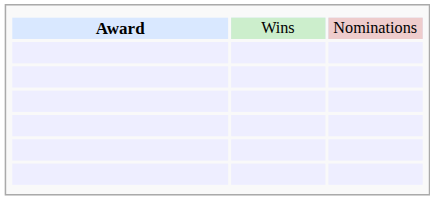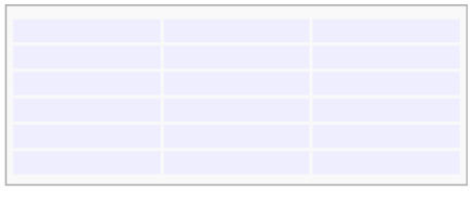- row: Award | Wins | Nominations
